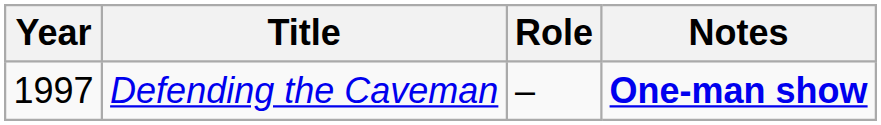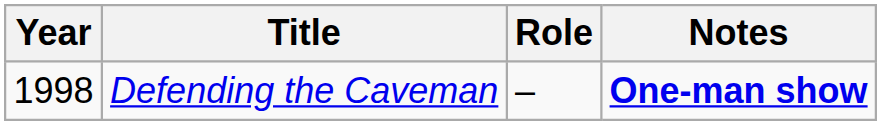Defending the Caveman | Year: 1997 -> 1998
